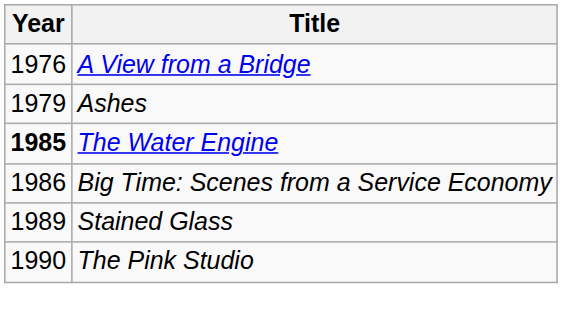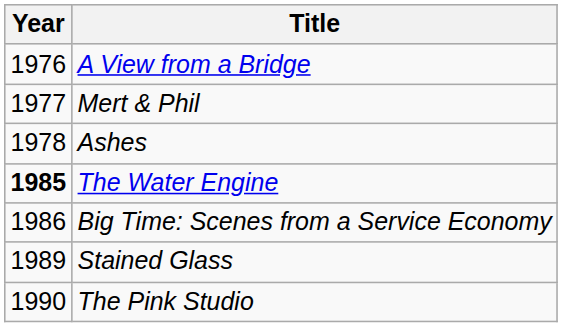+ row: 1977 | Mert & Phil
Ashes | Year: 1979 -> 1978
